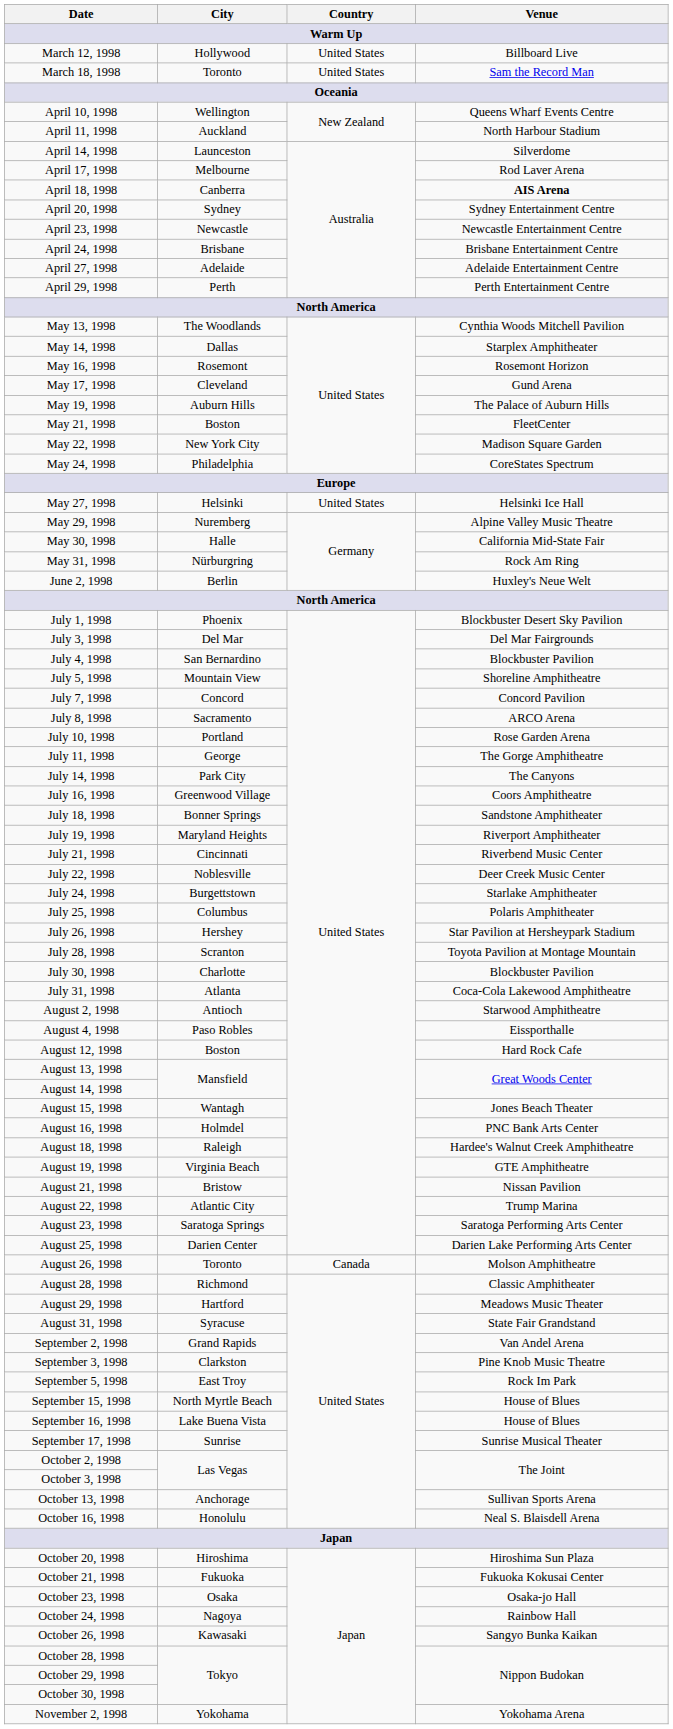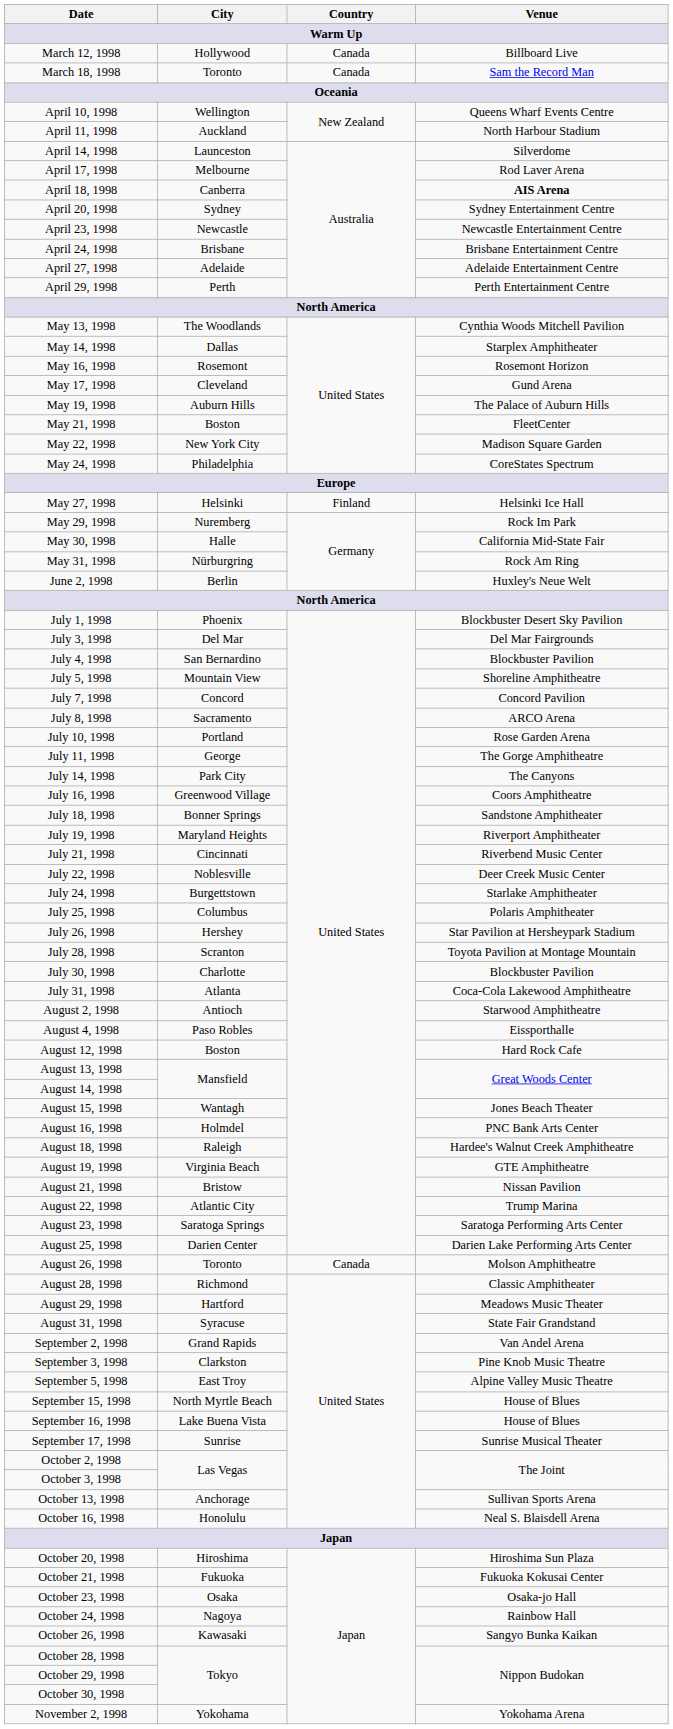March 12, 1998 | Country: United States -> Canada
March 18, 1998 | Country: United States -> Canada
May 27, 1998 | Country: United States -> Finland
May 29, 1998 | Venue: Alpine Valley Music Theatre -> Rock Im Park
September 5, 1998 | Venue: Rock Im Park -> Alpine Valley Music Theatre
